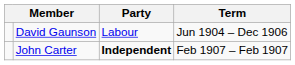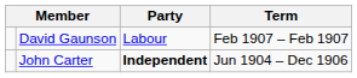David Gaunson | Term: Jun 1904 – Dec 1906 -> Feb 1907 – Feb 1907
John Carter | Term: Feb 1907 – Feb 1907 -> Jun 1904 – Dec 1906
